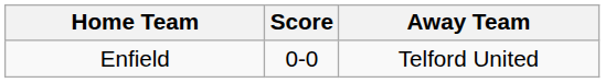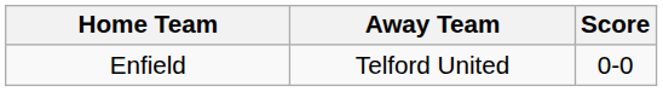columns swapped: Score <-> Away Team
